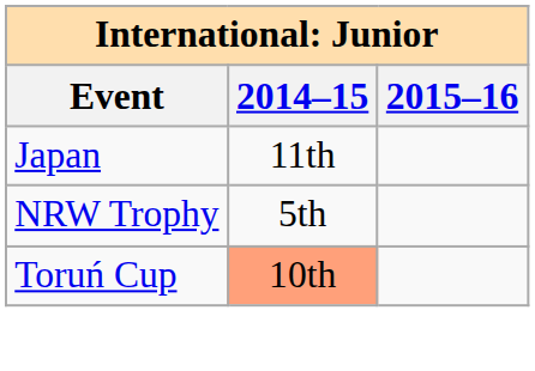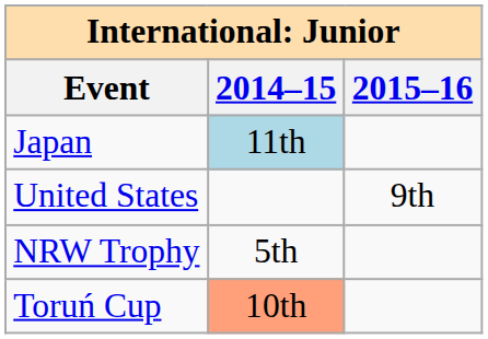Japan | 2014–15: no background -> lightblue background
+ row: United States | 9th
